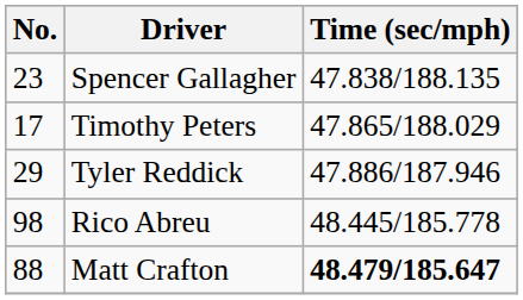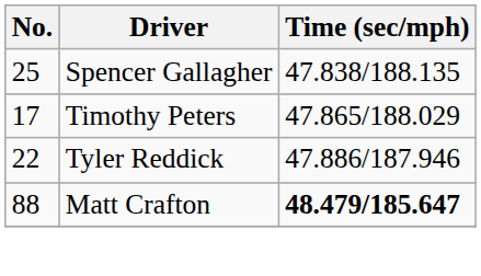Spencer Gallagher | No.: 23 -> 25
Tyler Reddick | No.: 29 -> 22
- row: 98 | Rico Abreu | 48.445/185.778
